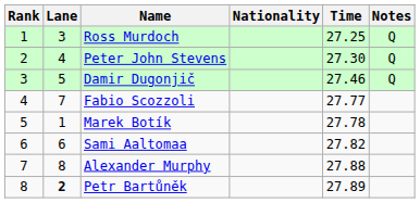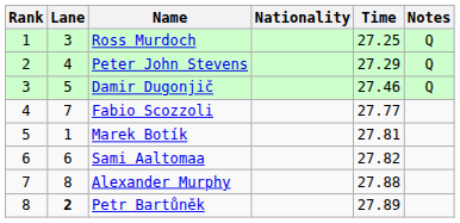Peter John Stevens | Time: 27.30 -> 27.29
Marek Botík | Time: 27.78 -> 27.81
